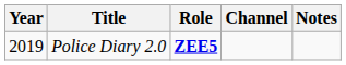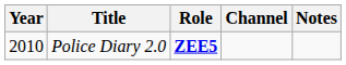Police Diary 2.0 | Year: 2019 -> 2010
